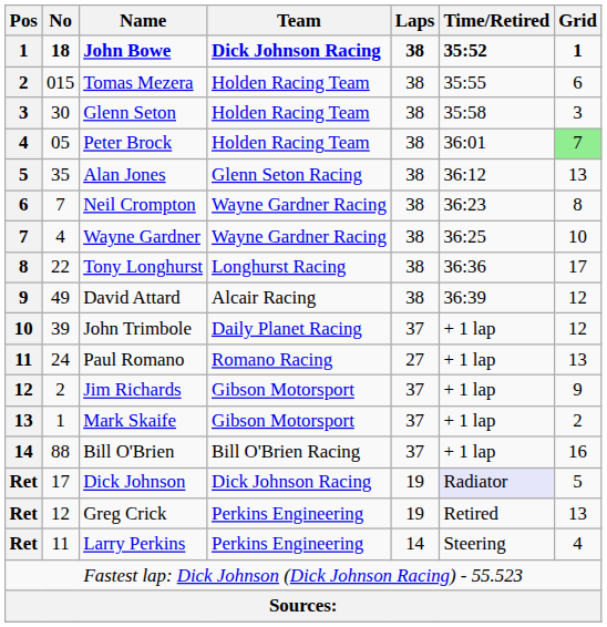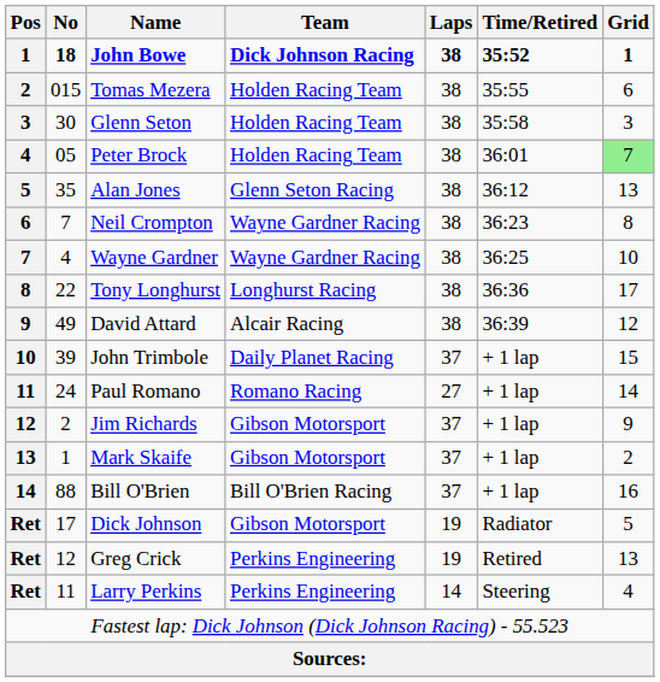John Trimbole | Grid: 12 -> 15
Paul Romano | Grid: 13 -> 14
Dick Johnson | Team: Dick Johnson Racing -> Gibson Motorsport
Dick Johnson | Time/Retired: lavender background -> no background
